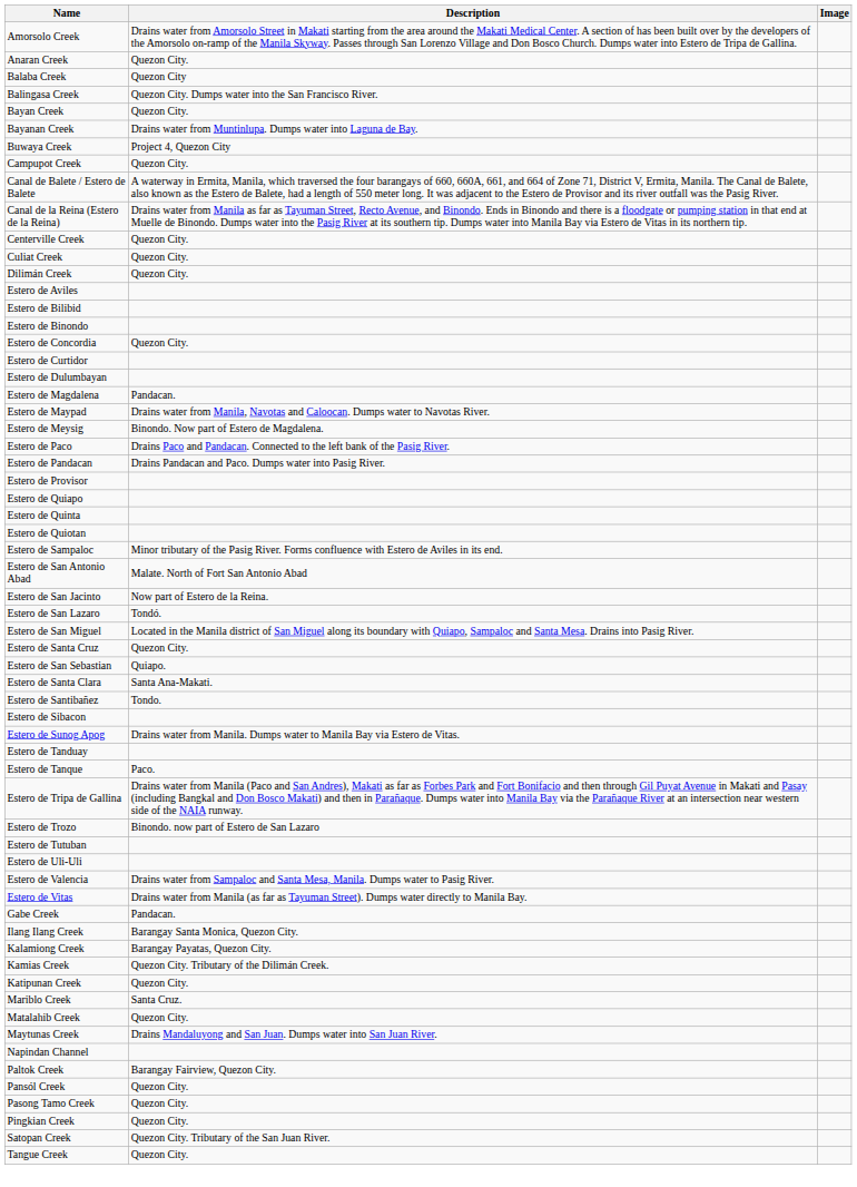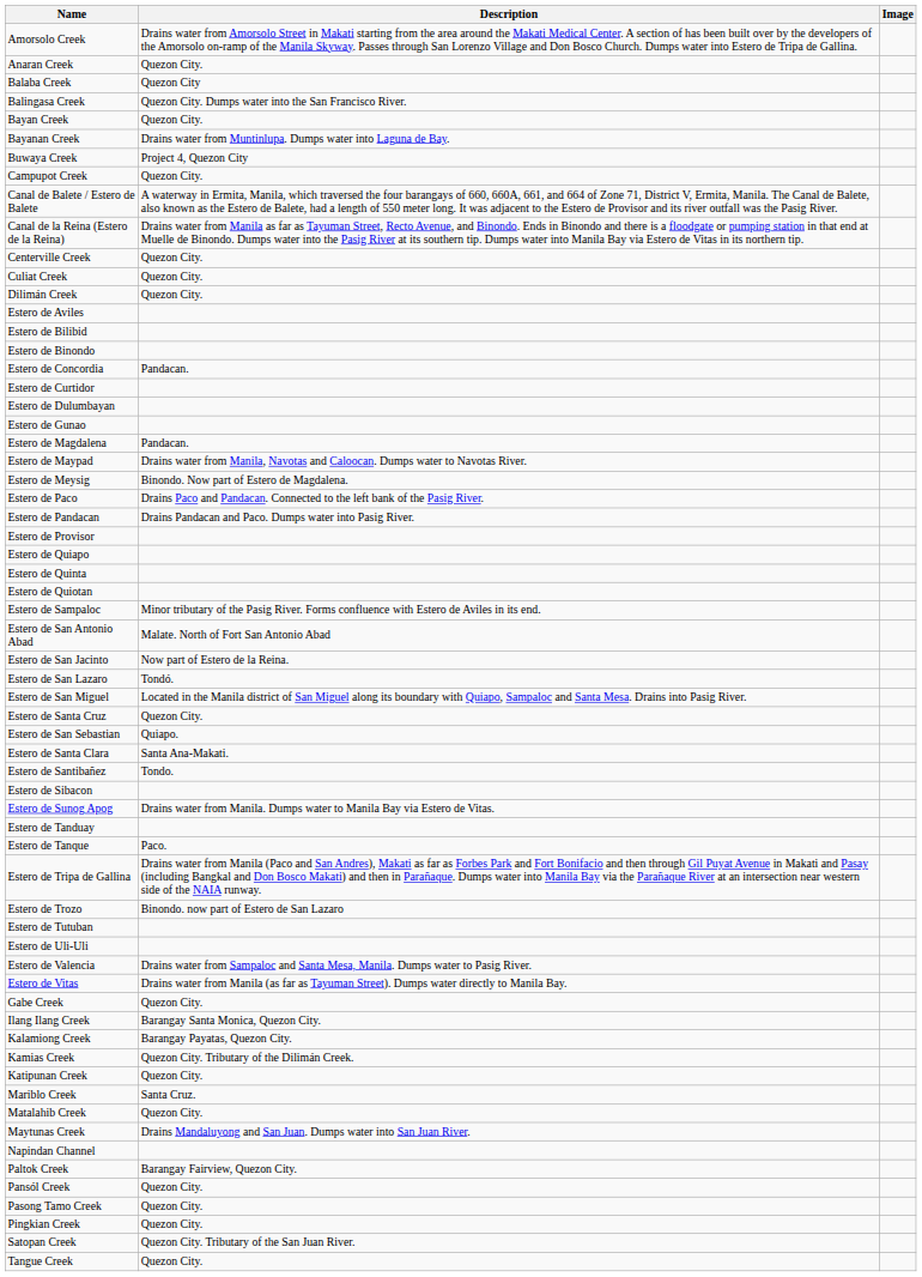Estero de Concordia | Description: Quezon City. -> Pandacan.
+ row: Estero de Gunao
Gabe Creek | Description: Pandacan. -> Quezon City.
